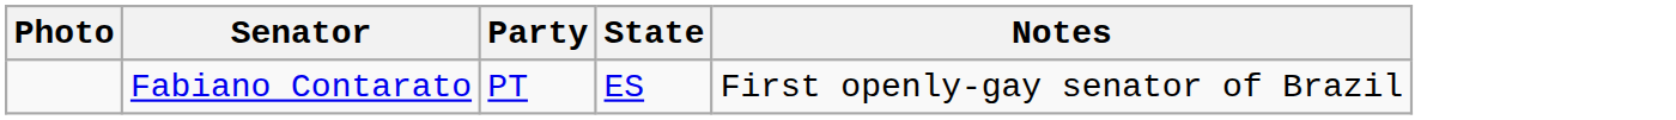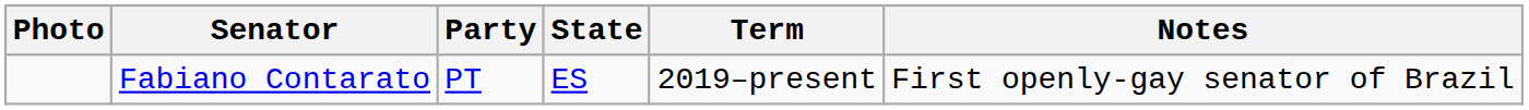+ column: Term | 2019–present
